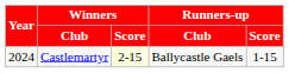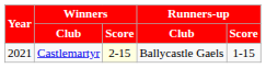Castlemartyr | Year: 2024 -> 2021
